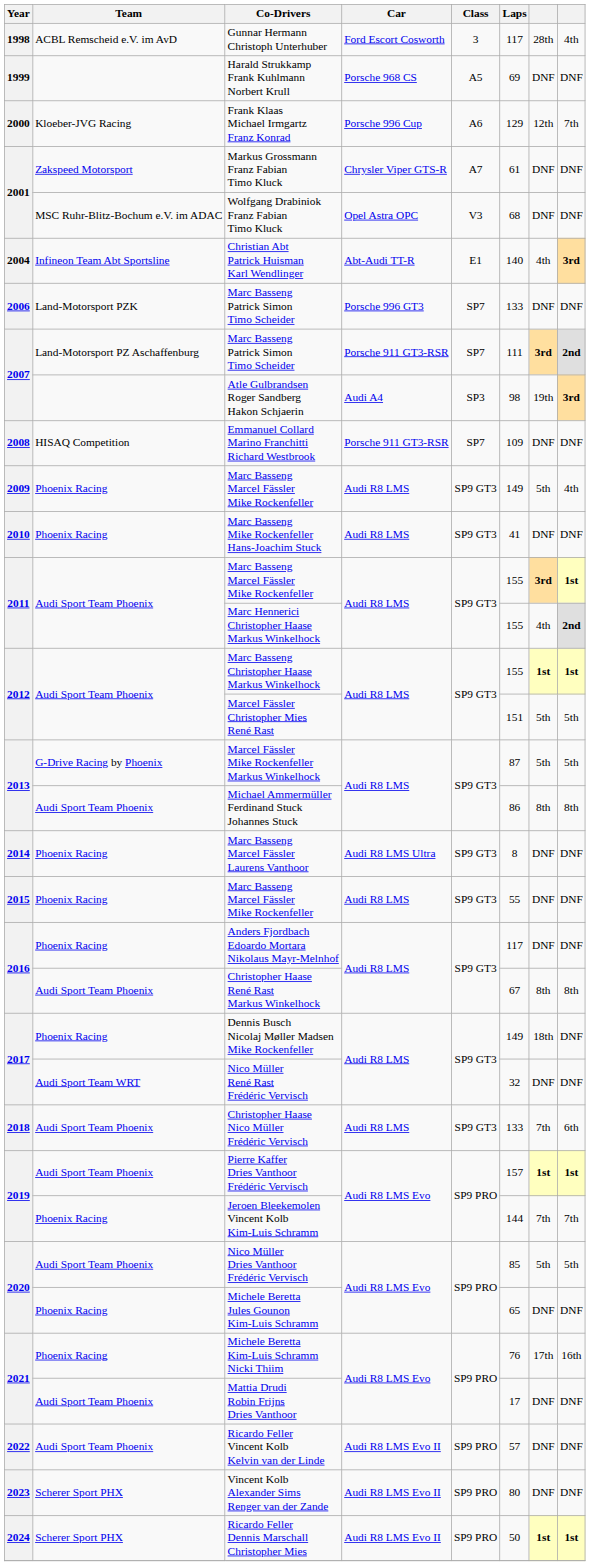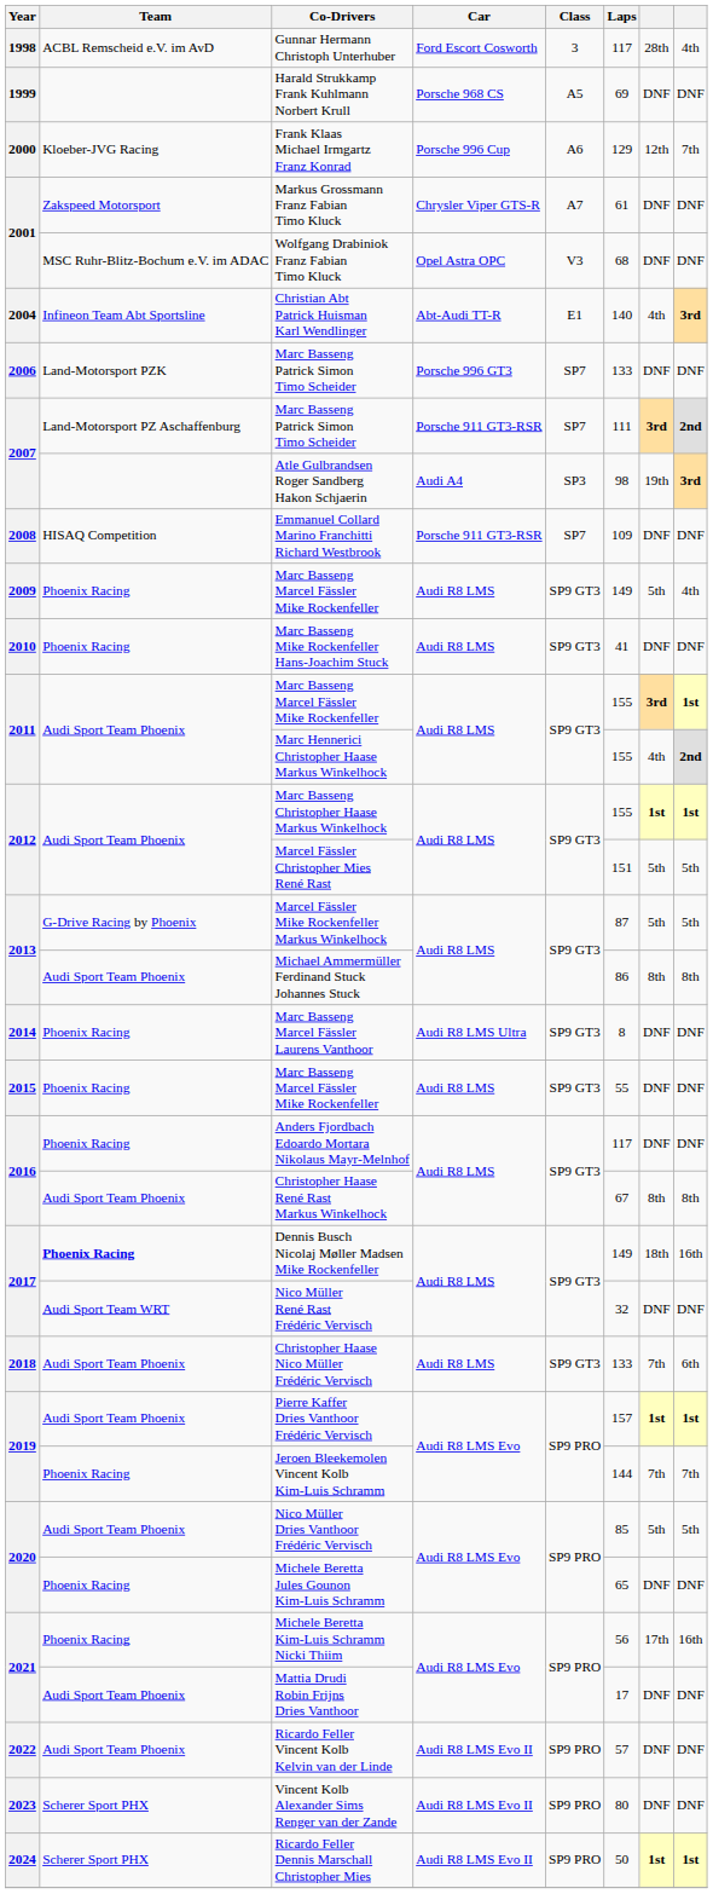Dennis Busch Nicolaj Møller Madsen Mike Rockenfeller | Team: normal -> bold
Dennis Busch Nicolaj Møller Madsen Mike Rockenfeller | column 8: DNF -> 16th
Michele Beretta Kim-Luis Schramm Nicki Thiim | Laps: 76 -> 56
